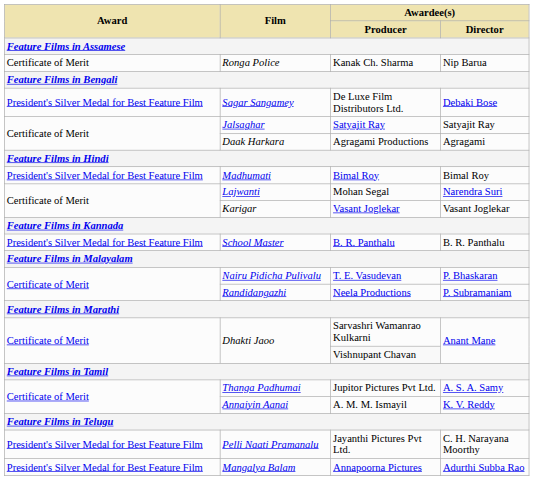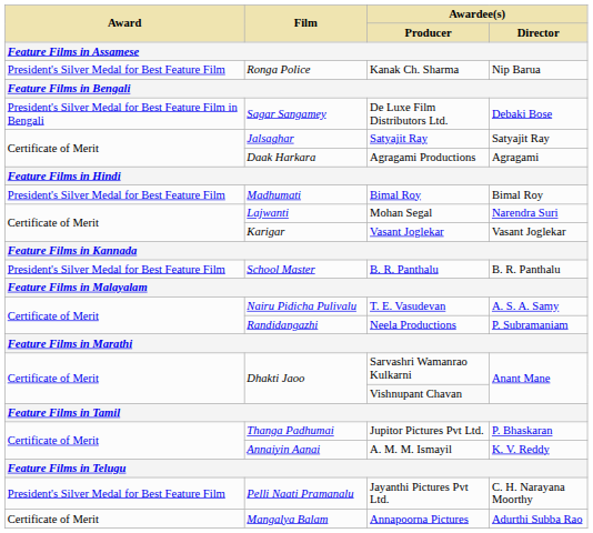Kanak Ch. Sharma | Award: Certificate of Merit -> President's Silver Medal for Best Feature Film
De Luxe Film Distributors Ltd. | Award: President's Silver Medal for Best Feature Film -> President's Silver Medal for Best Feature Film in Bengali
T. E. Vasudevan | Awardee(s) / Director: P. Bhaskaran -> A. S. A. Samy
Jupitor Pictures Pvt Ltd. | Awardee(s) / Director: A. S. A. Samy -> P. Bhaskaran
Annapoorna Pictures | Award: President's Silver Medal for Best Feature Film -> Certificate of Merit
